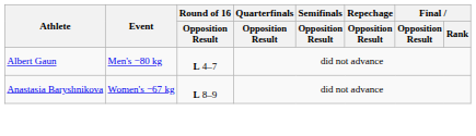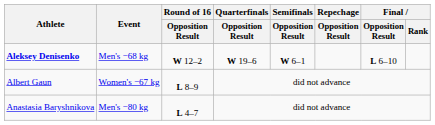+ row: Aleksey Denisenko | Men's −68 kg | W 12–2 | W 19–6 | W 6–1 | L 6–10
Albert Gaun | Event: Men's −80 kg -> Women's −67 kg
Albert Gaun | Round of 16 / Opposition Result: L 4–7 -> L 8–9
Anastasia Baryshnikova | Event: Women's −67 kg -> Men's −80 kg
Anastasia Baryshnikova | Round of 16 / Opposition Result: L 8–9 -> L 4–7
